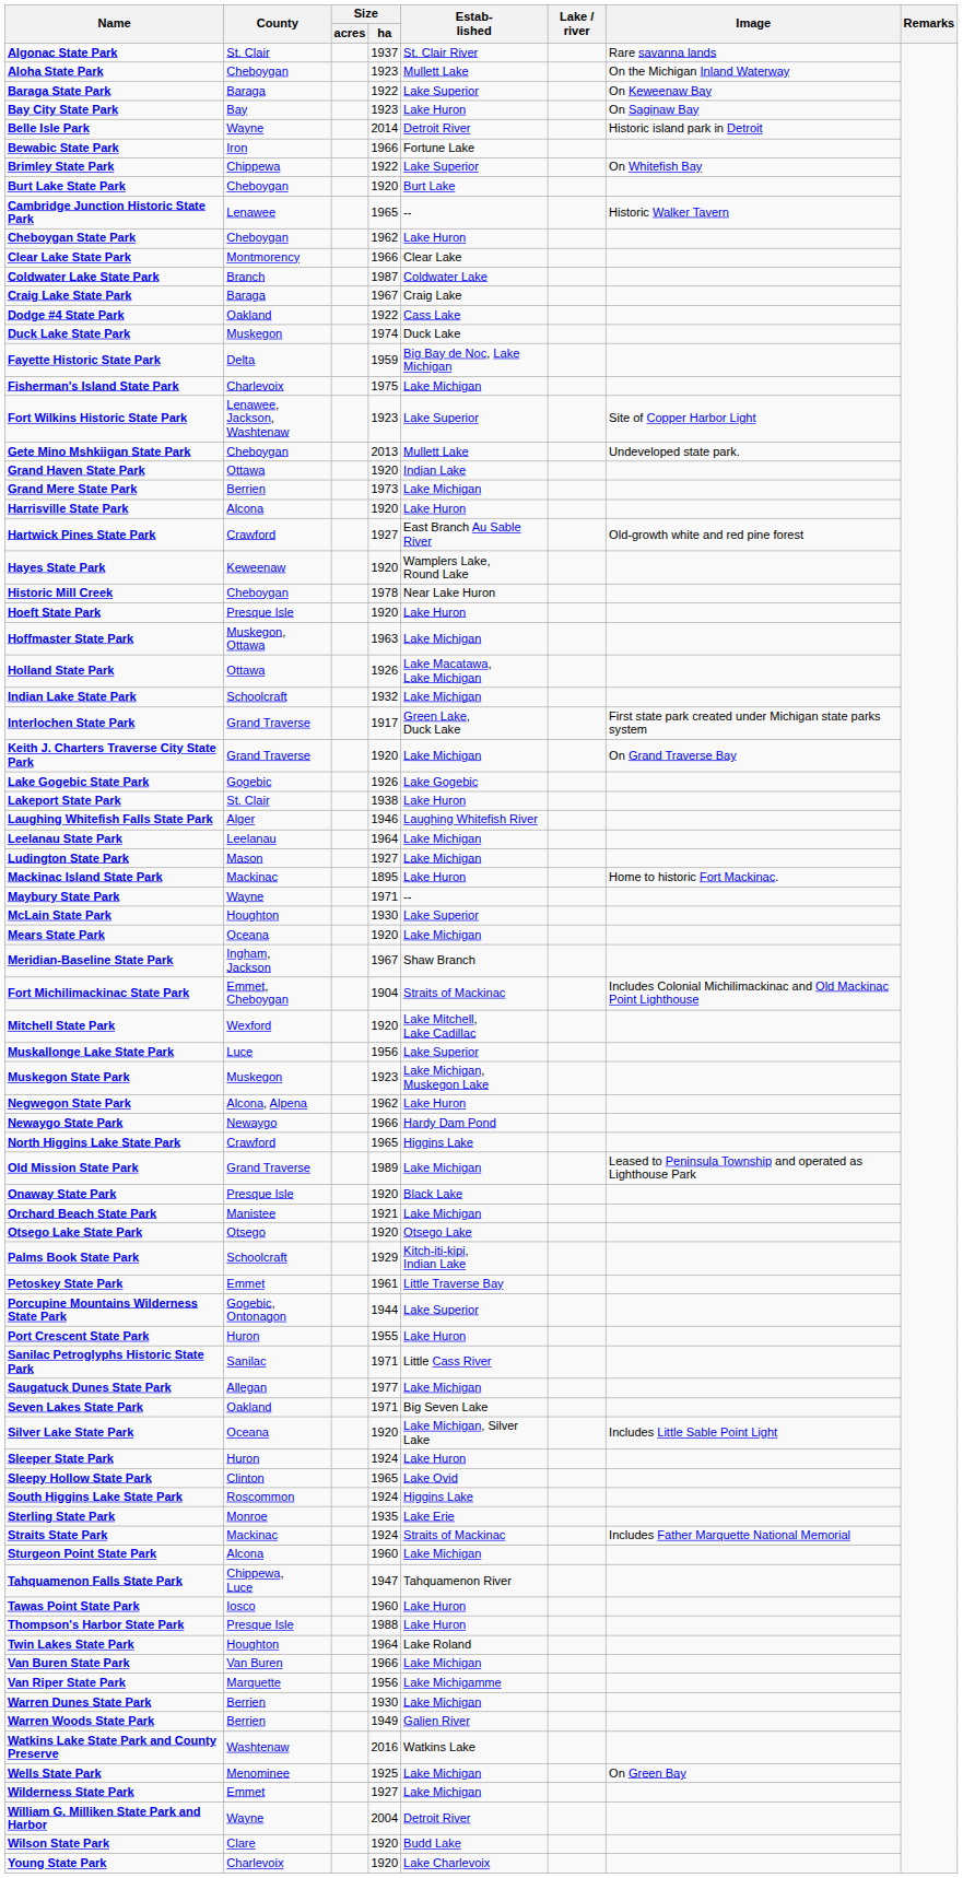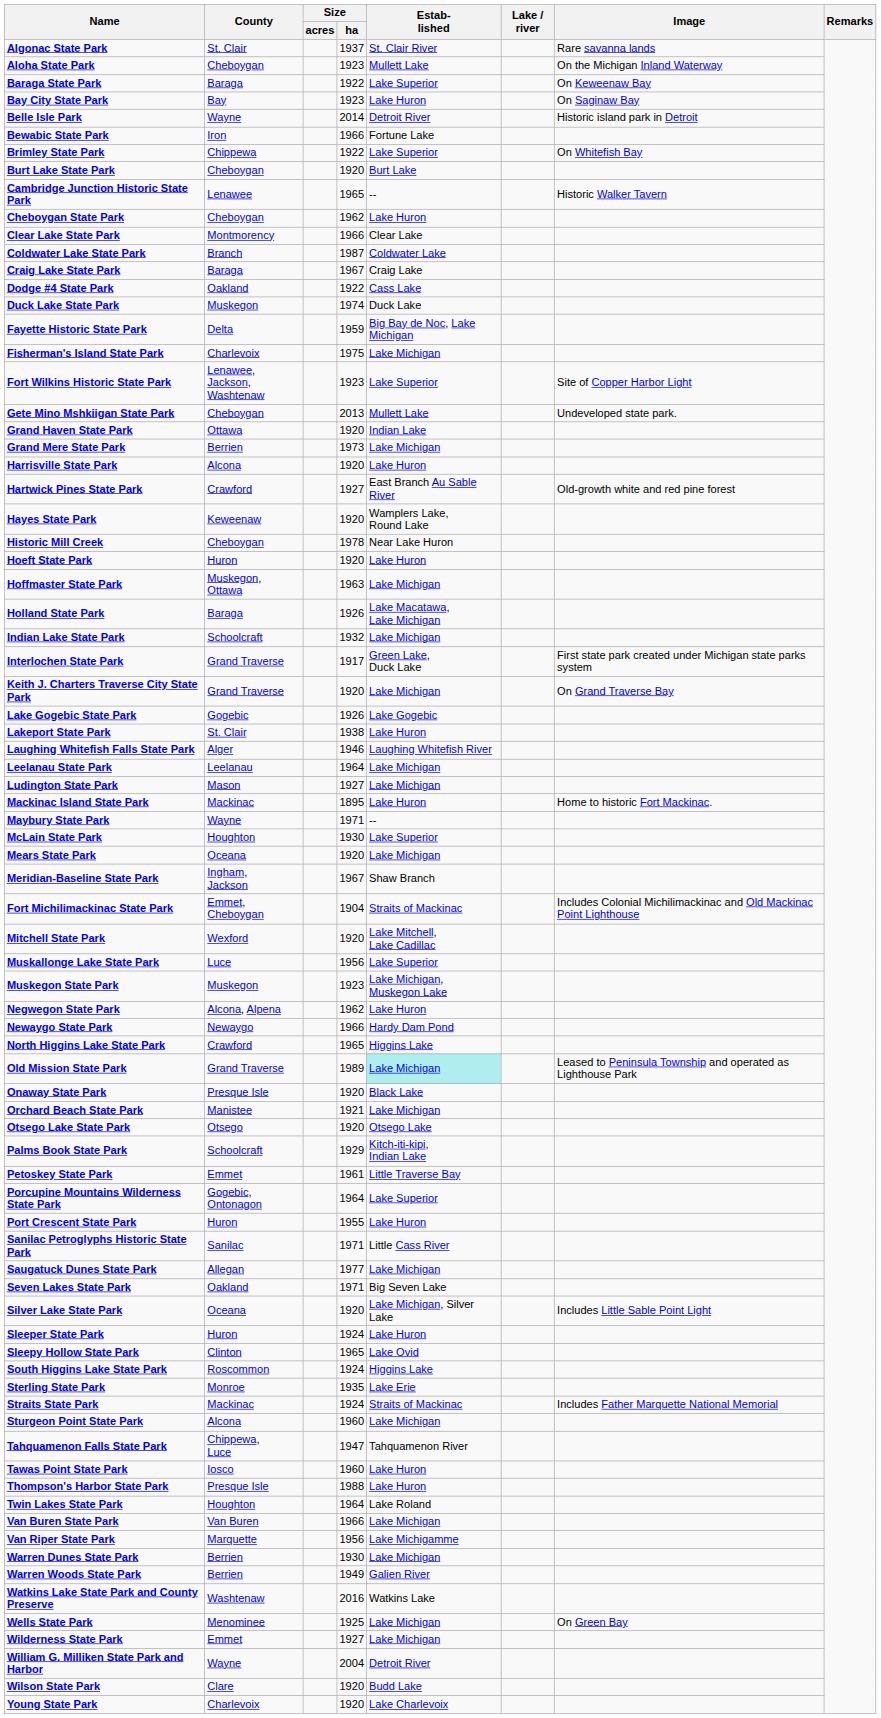Hoeft State Park | County: Presque Isle -> Huron
Holland State Park | County: Ottawa -> Baraga
Old Mission State Park | Estab- lished: no background -> paleturquoise background
Porcupine Mountains Wilderness State Park | Size / ha: 1944 -> 1964
